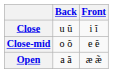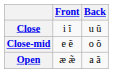columns swapped: Front <-> Back
